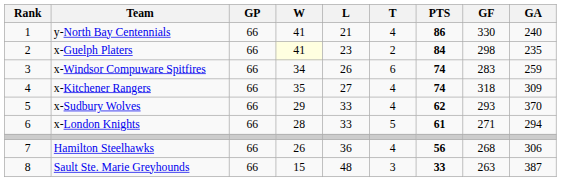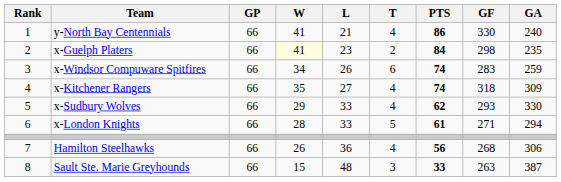x-Sudbury Wolves | GA: 370 -> 330
